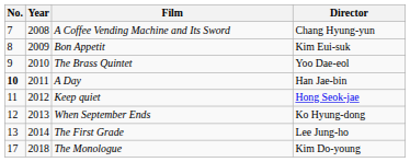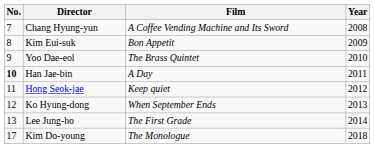columns swapped: Year <-> Director
